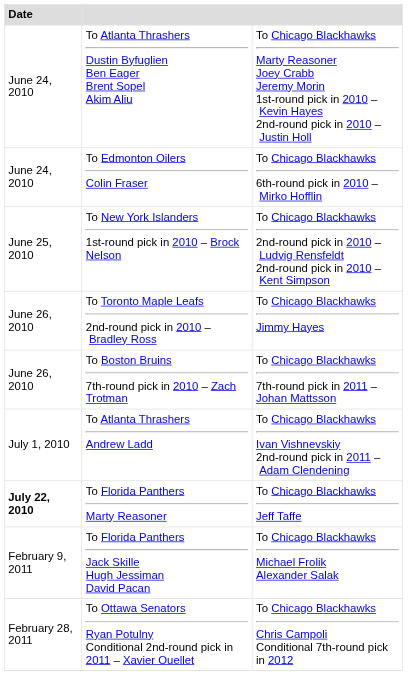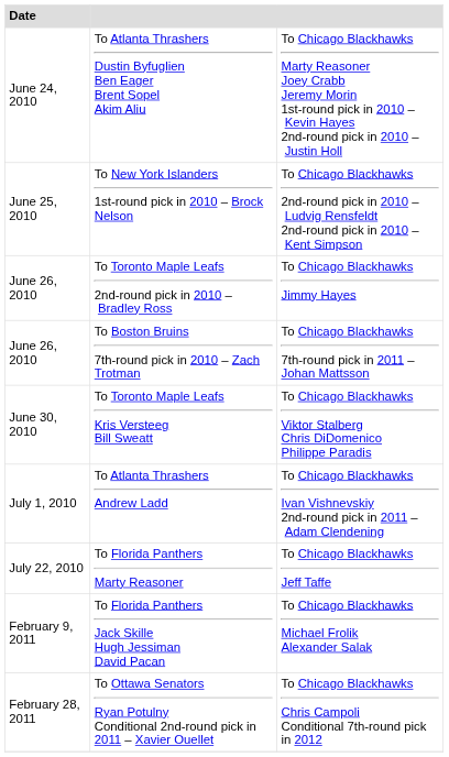- row: June 24, 2010 | To Edmonton Oilers Colin Fraser | To Chicago Blackhawks 6th-round pick in 2010 – Mirko Hofflin
+ row: June 30, 2010 | To Toronto Maple Leafs Kris Versteeg Bill Sweatt | To Chicago Blackhawks Viktor Stalberg Chris DiDomenico Philippe Paradis
To Florida Panthers Marty Reasoner | Date: bold -> normal
